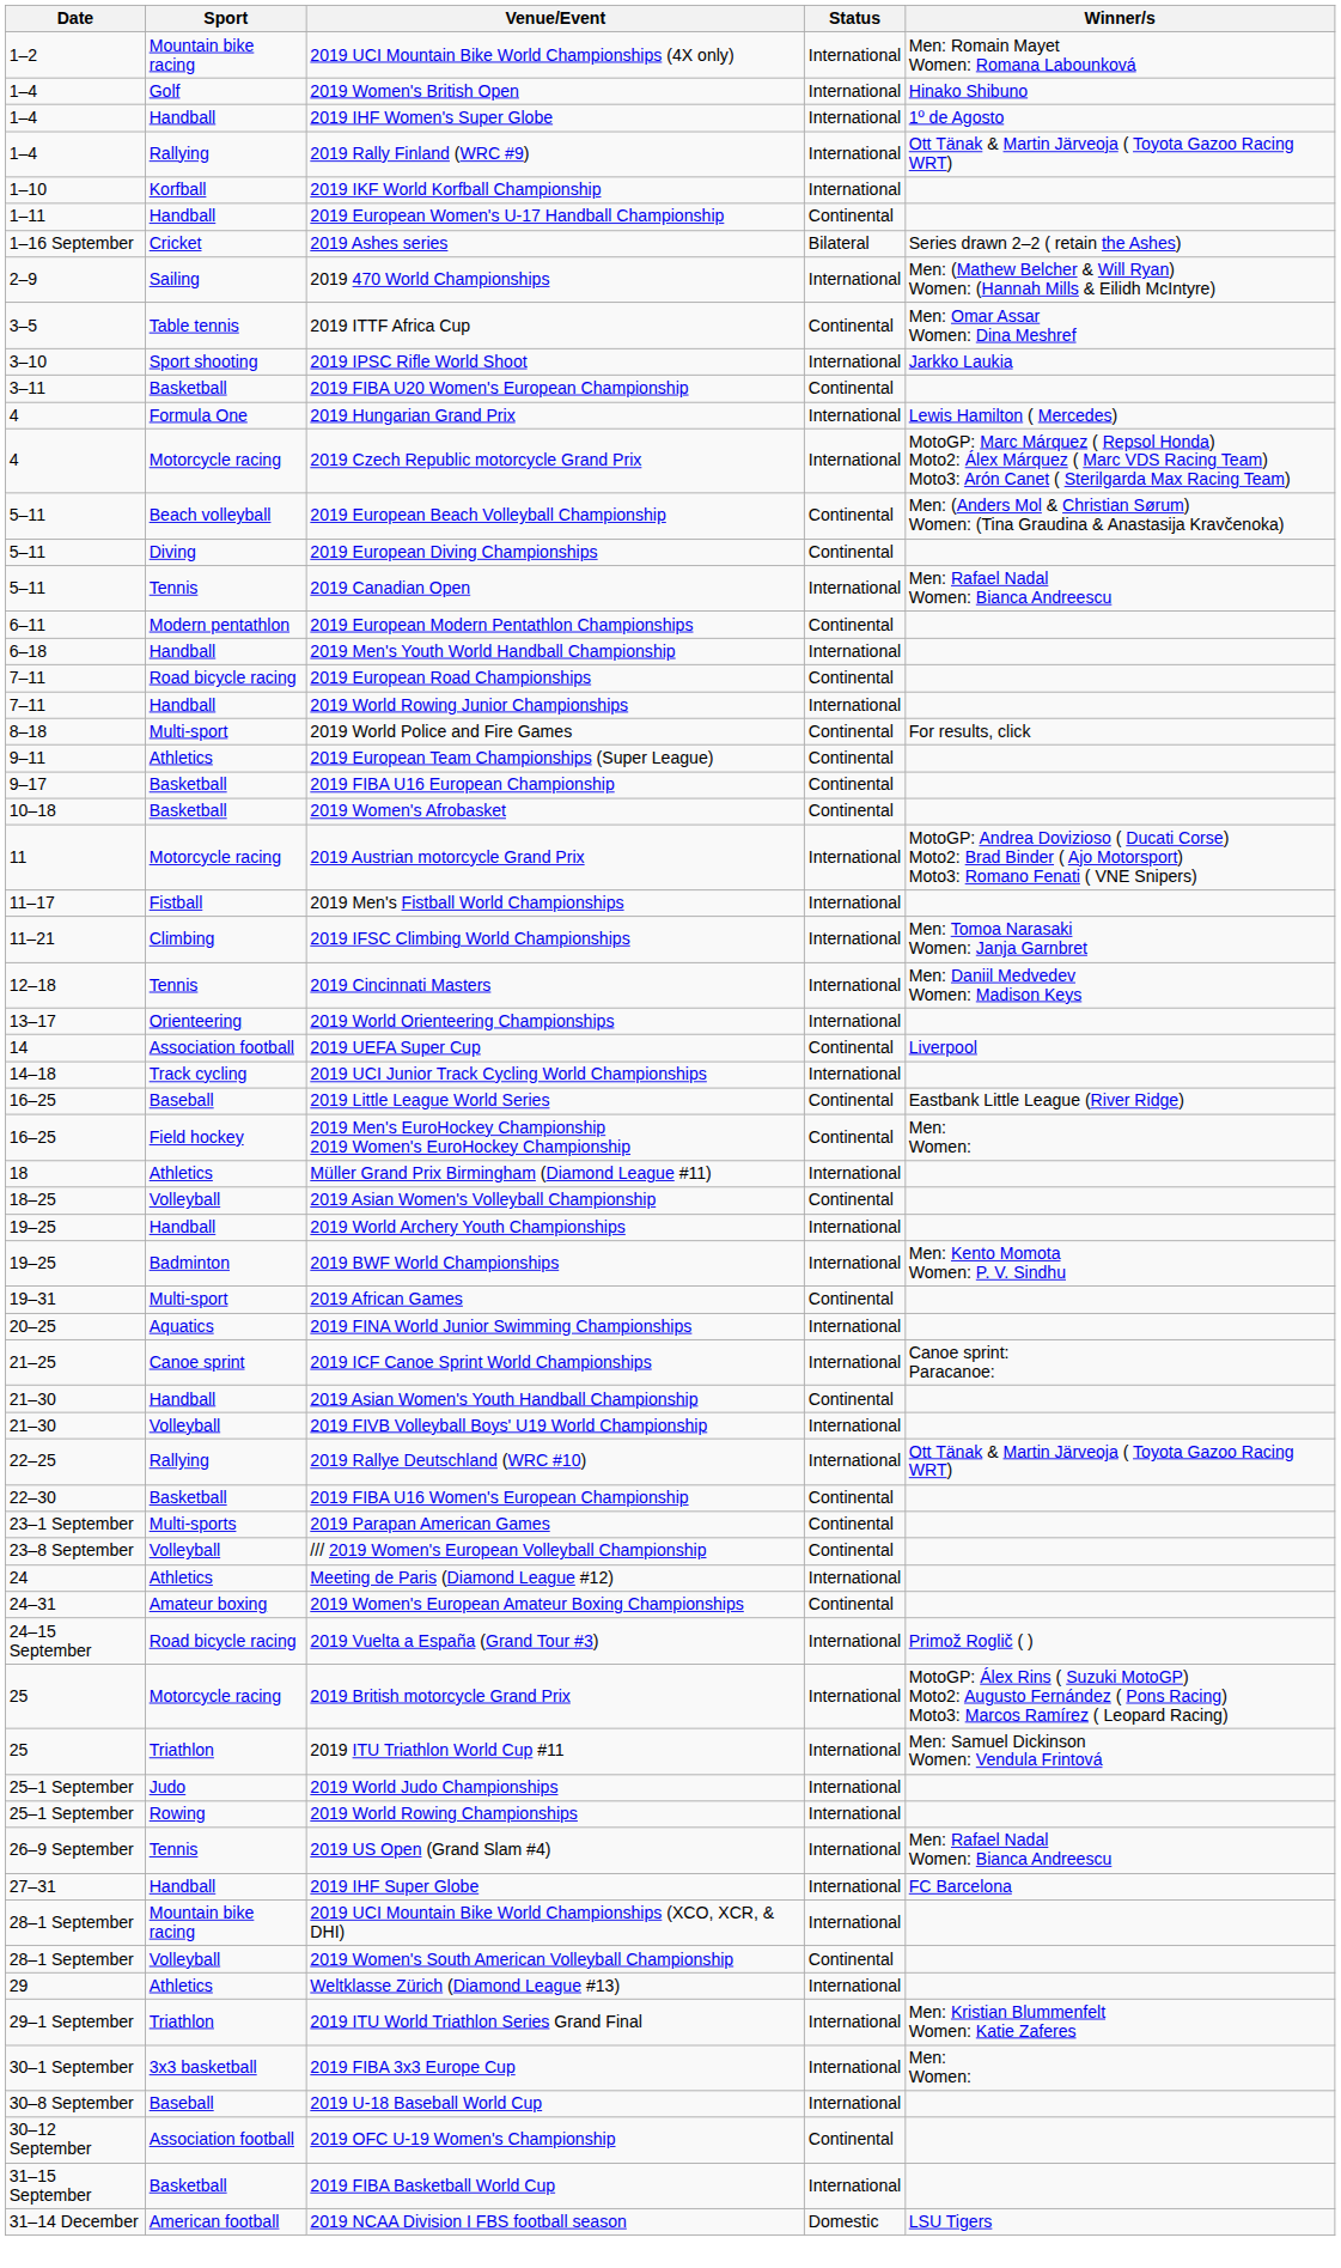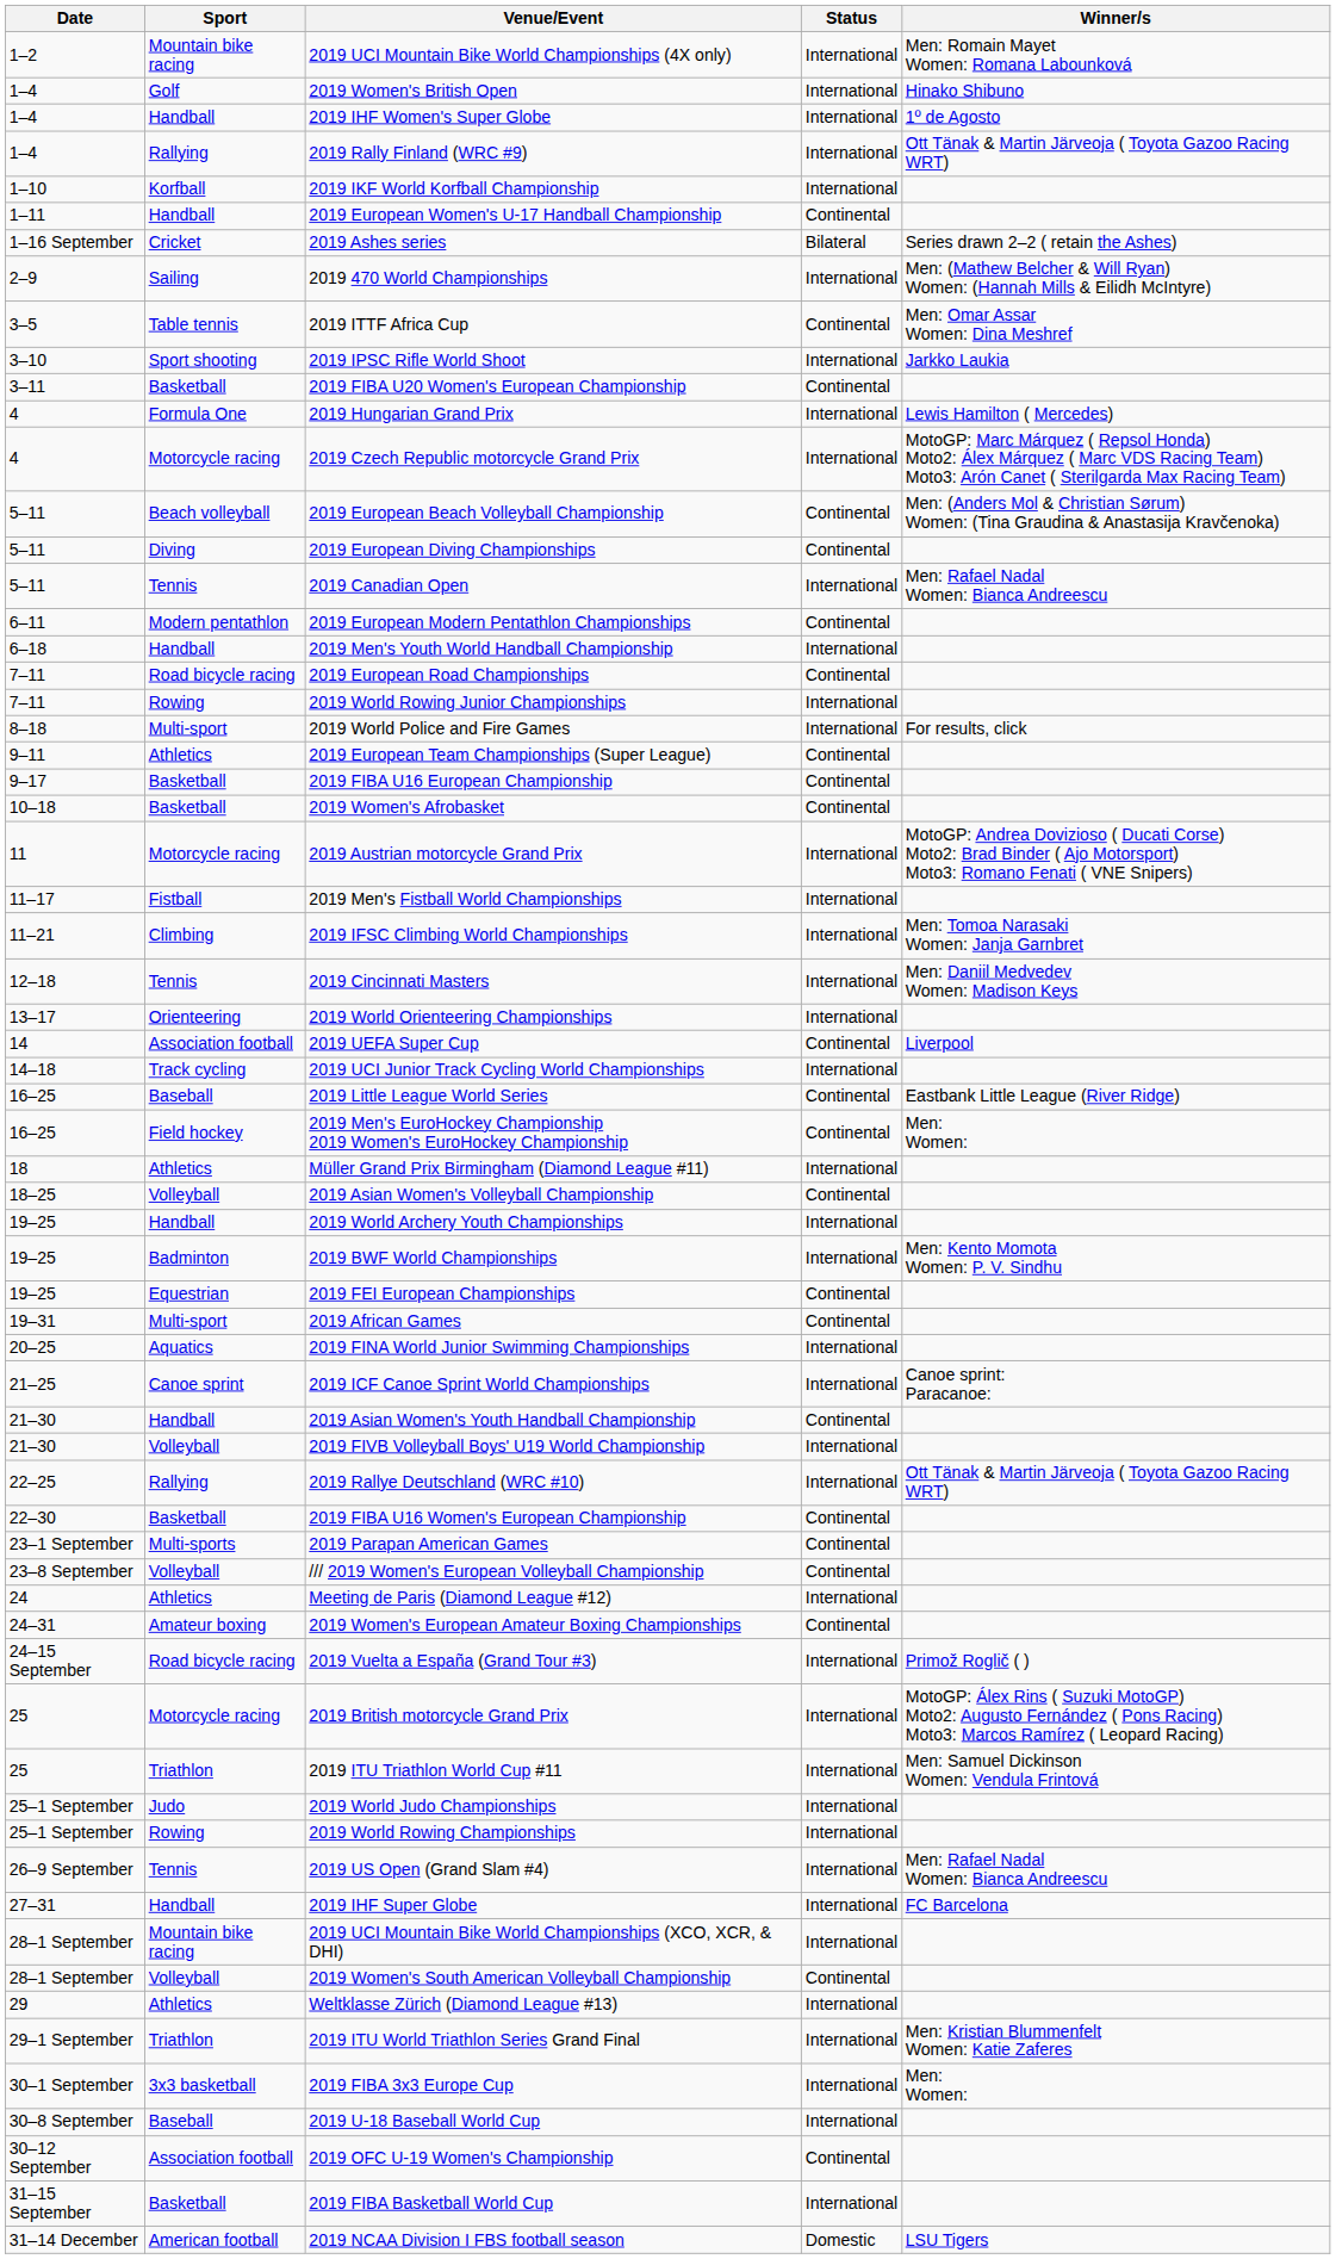2019 World Rowing Junior Championships | Sport: Handball -> Rowing
2019 World Police and Fire Games | Status: Continental -> International
+ row: 19–25 | Equestrian | 2019 FEI European Championships | Continental
